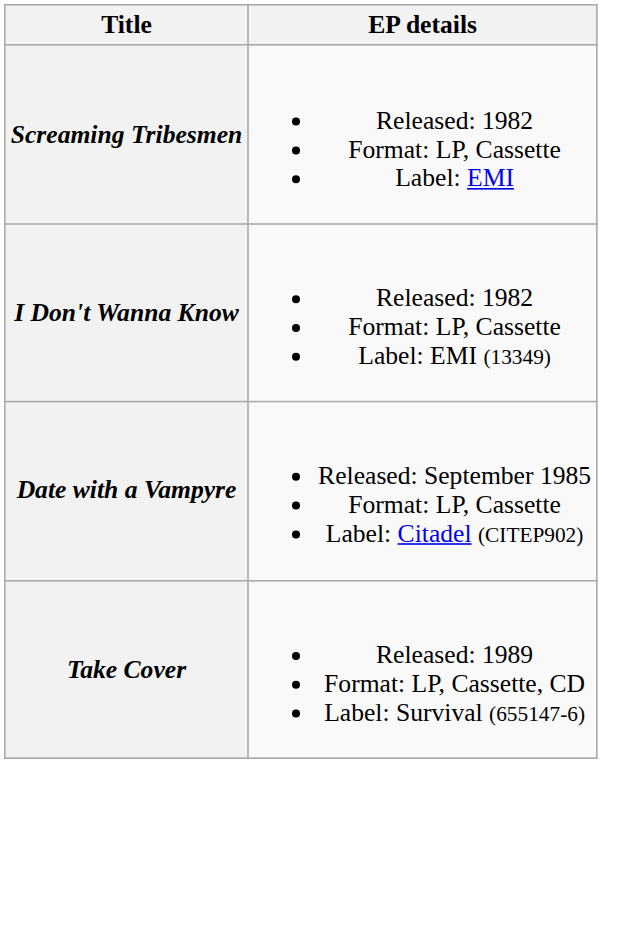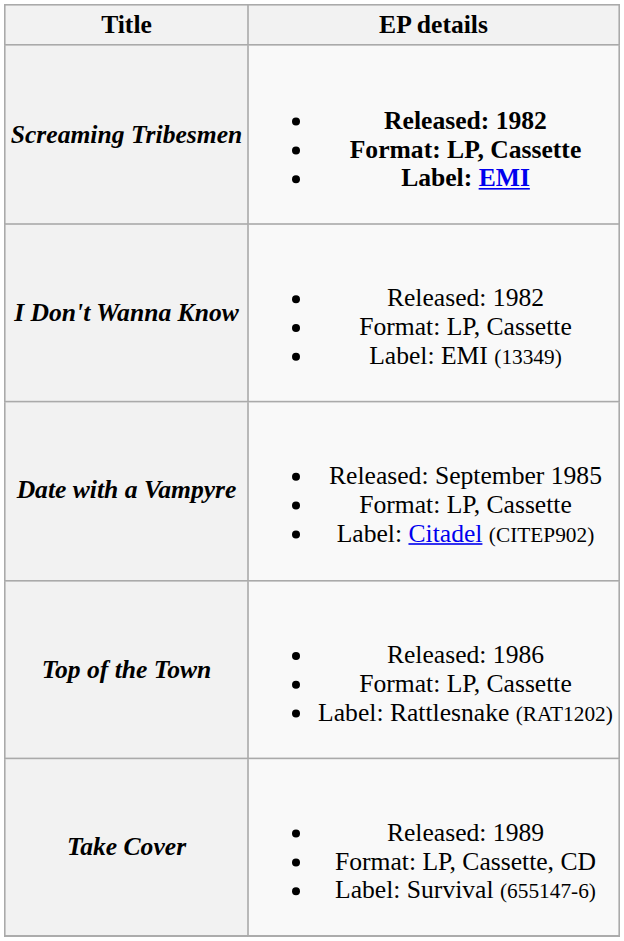Screaming Tribesmen | EP details: normal -> bold
+ row: Top of the Town | Released: 1986 Format: LP, Cassette Label: Rattlesnake (RAT1202)
